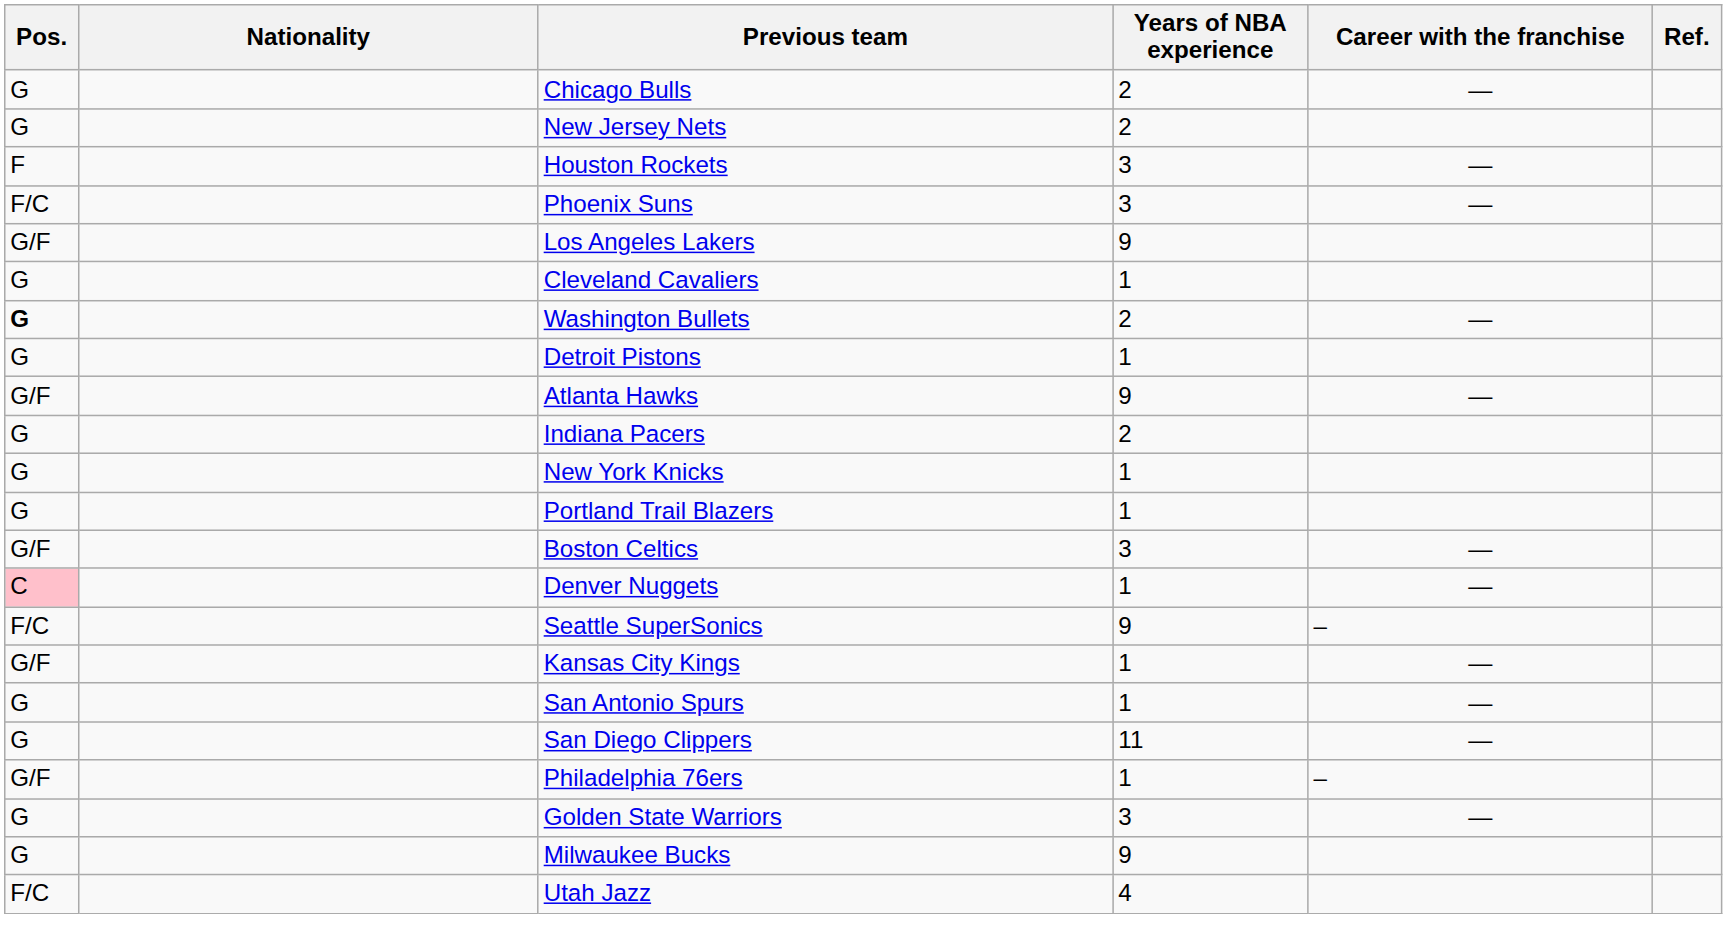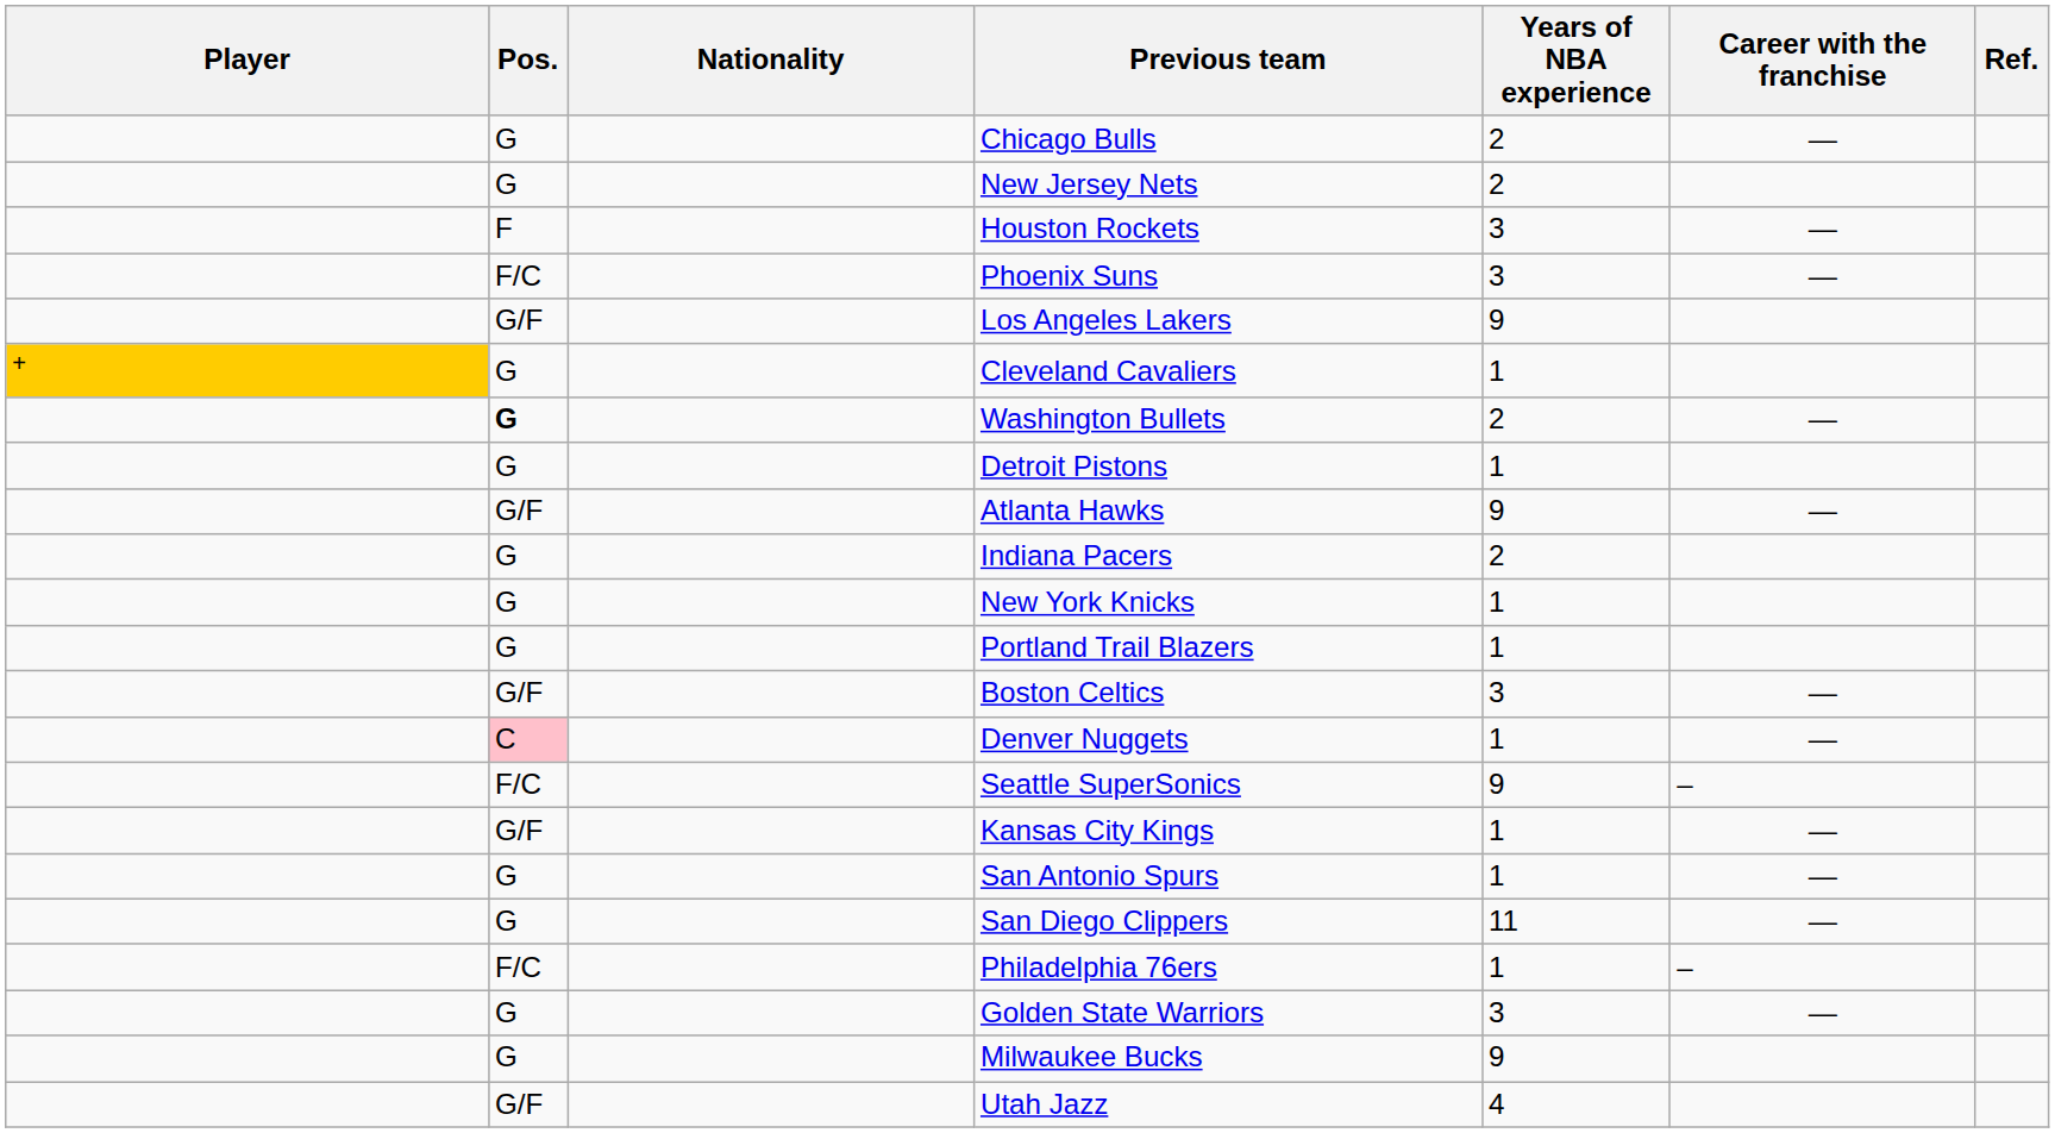+ column: Player | +
Philadelphia 76ers | Pos.: G/F -> F/C
Utah Jazz | Pos.: F/C -> G/F
